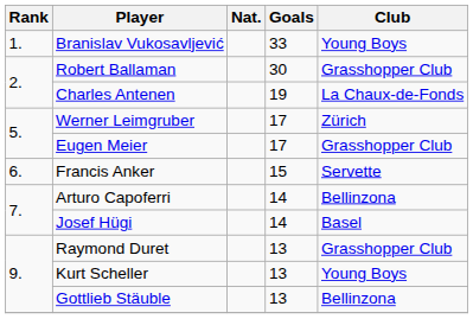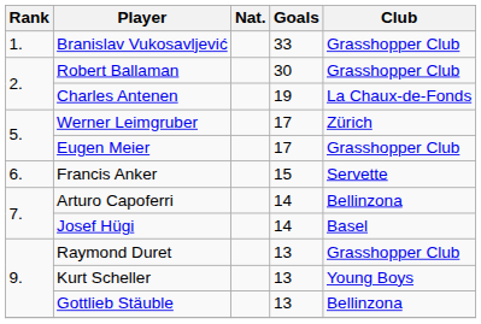Branislav Vukosavljević | Club: Young Boys -> Grasshopper Club
